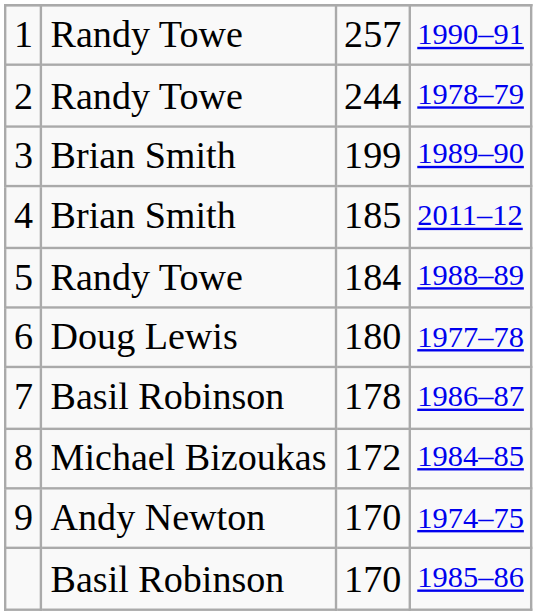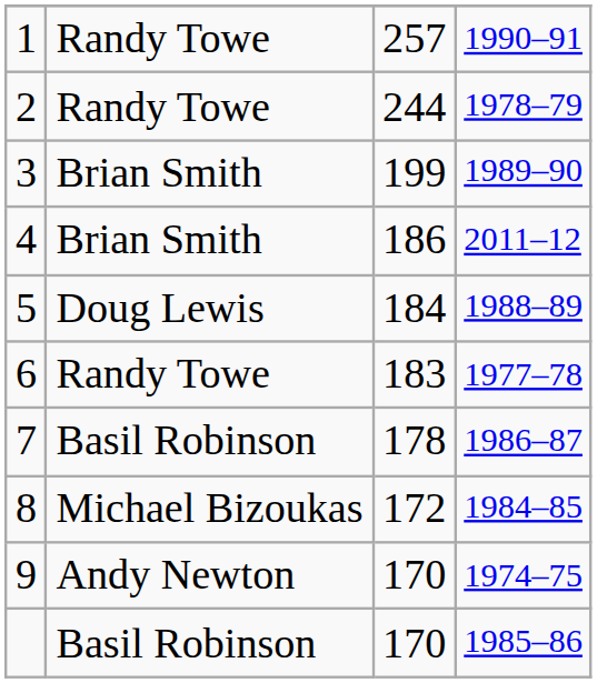4 | column 3: 185 -> 186
5 | column 2: Randy Towe -> Doug Lewis
6 | column 2: Doug Lewis -> Randy Towe
6 | column 3: 180 -> 183
